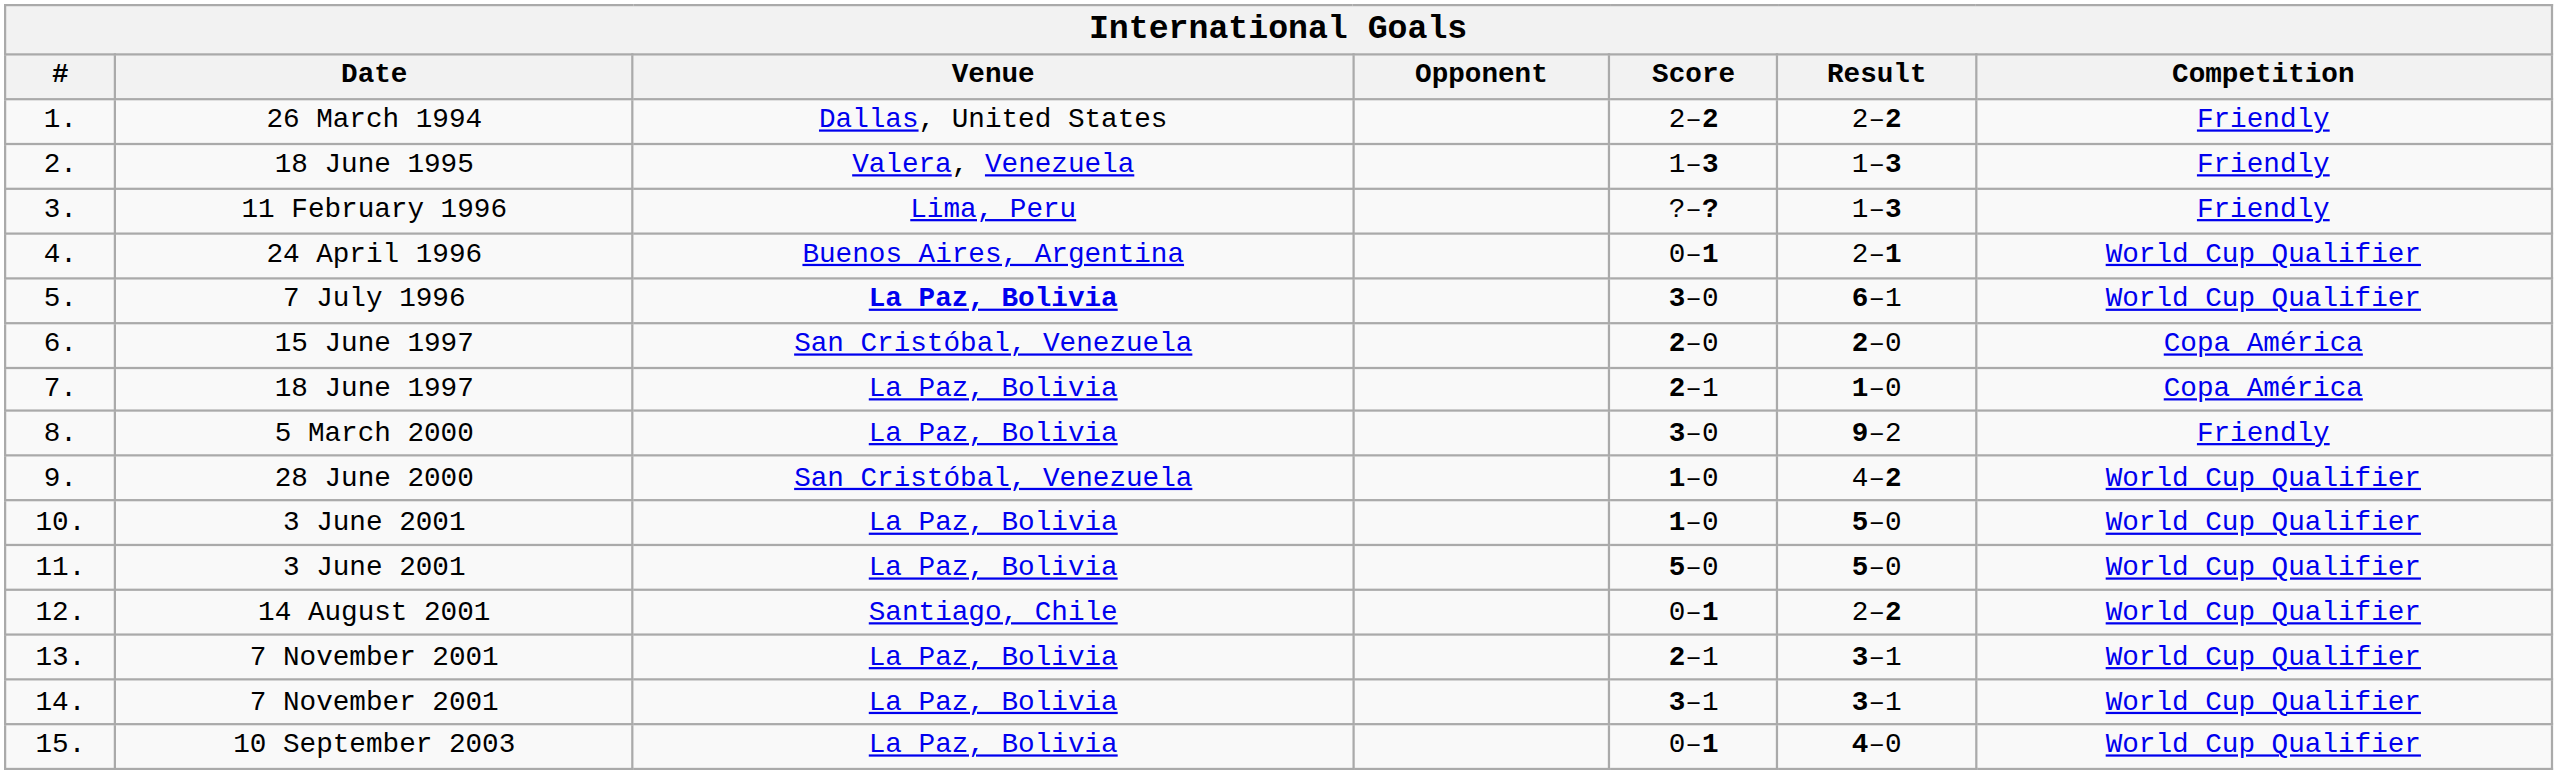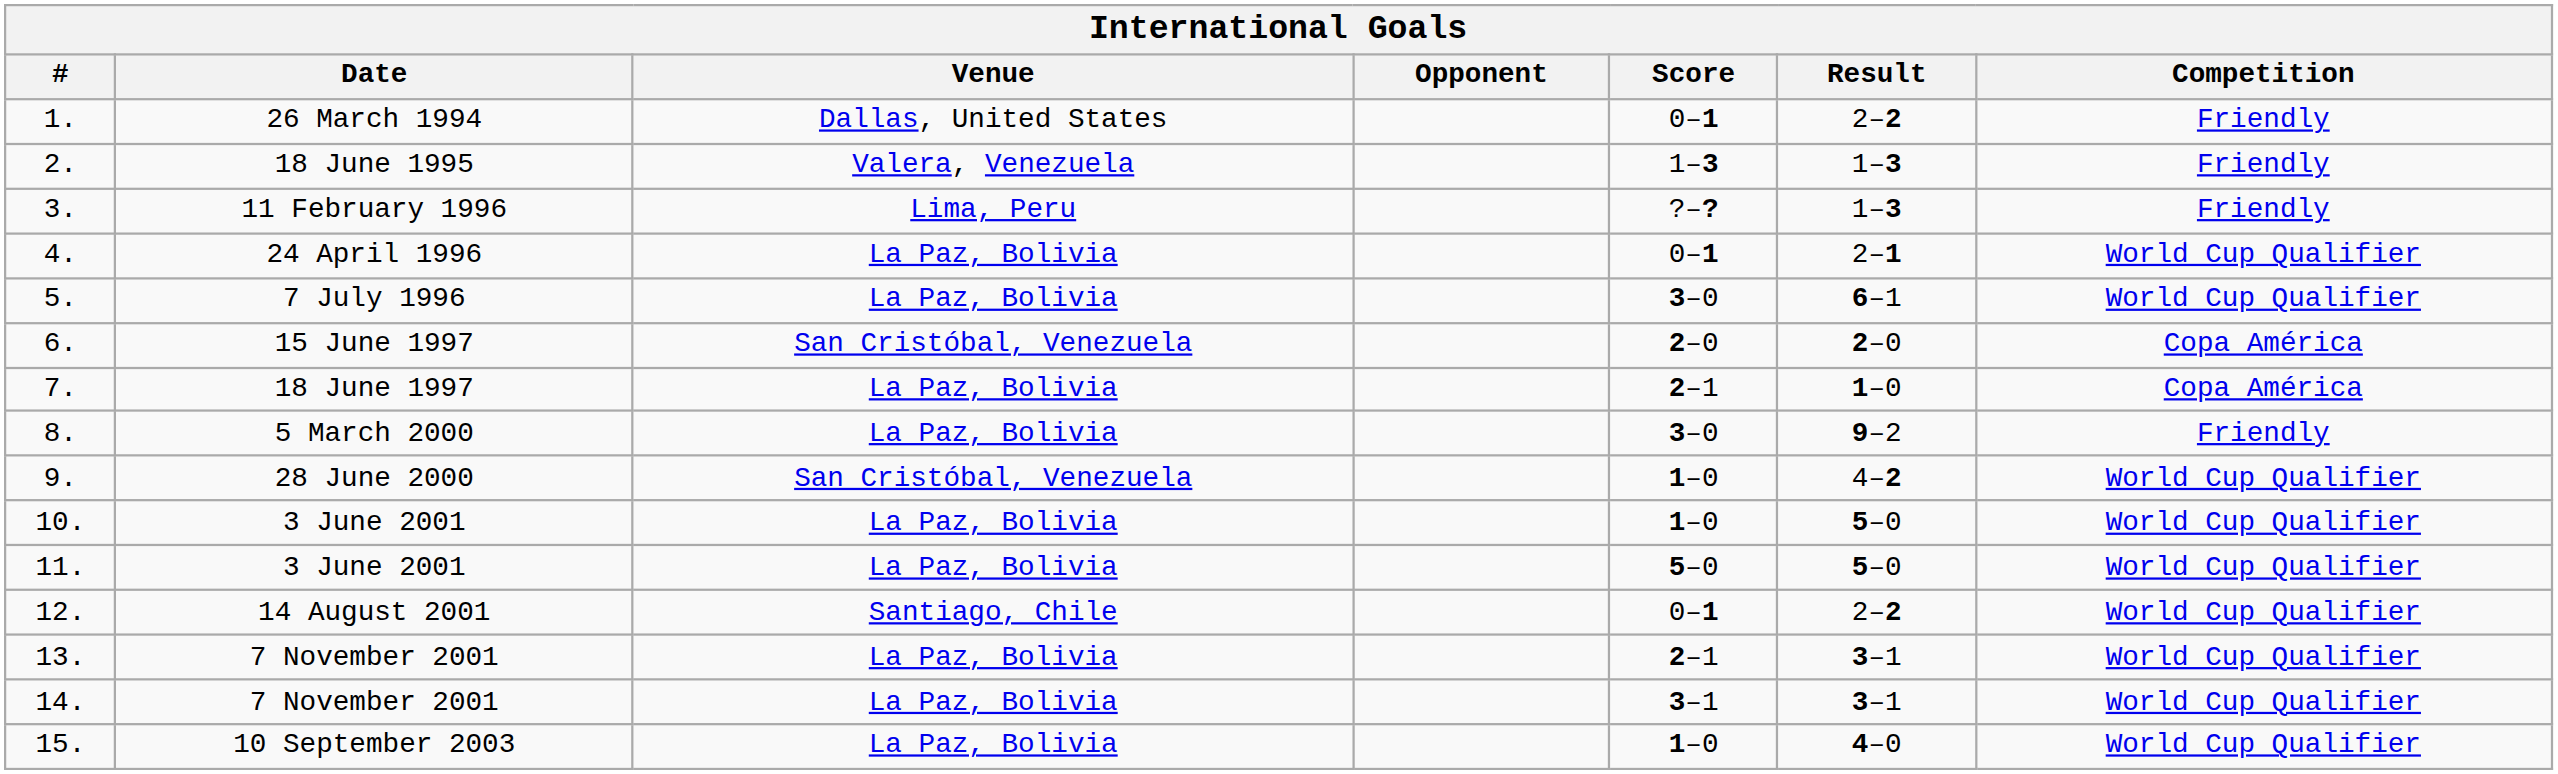1. | Score: 2–2 -> 0–1
4. | Venue: Buenos Aires, Argentina -> La Paz, Bolivia
5. | Venue: bold -> normal
15. | Score: 0–1 -> 1–0
